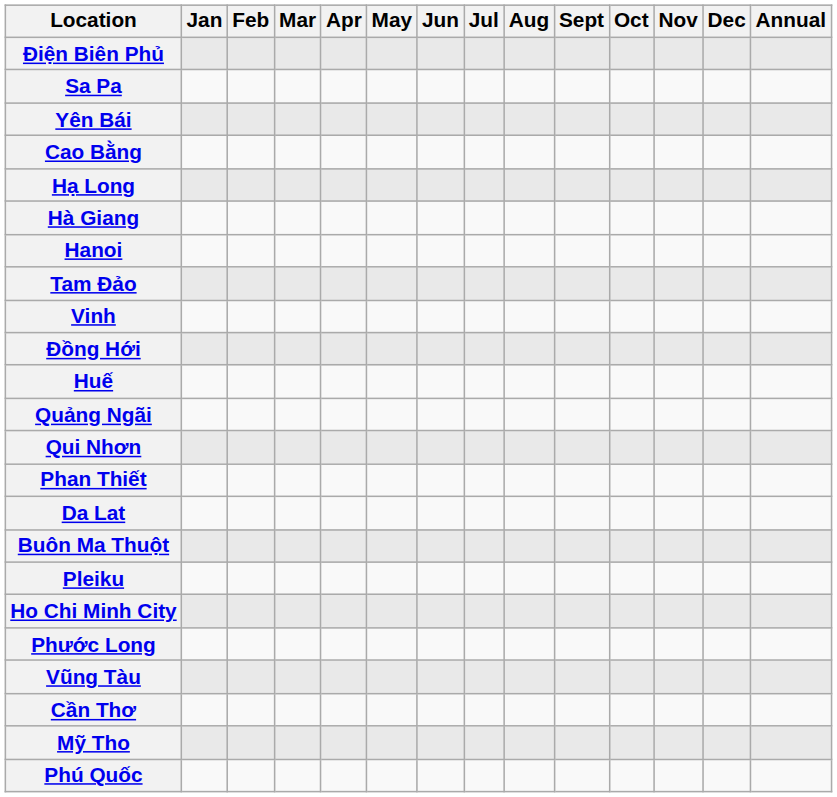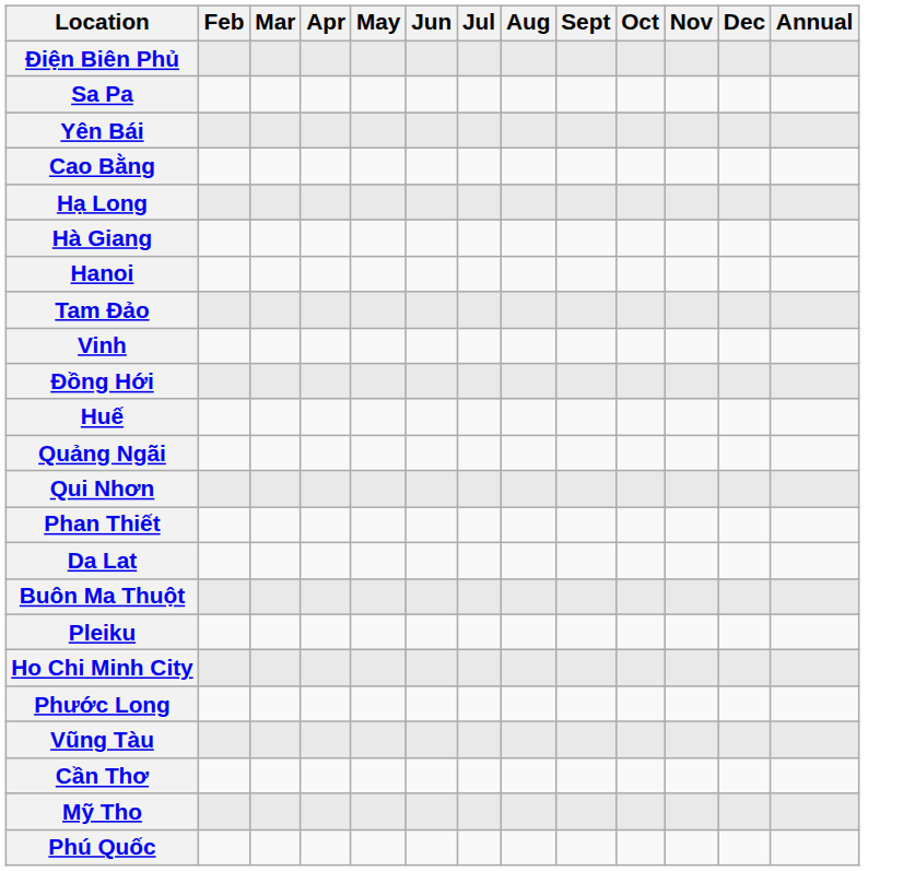- column: Jan
